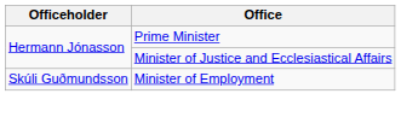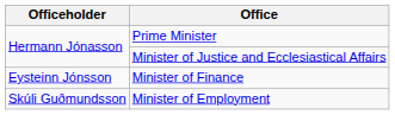+ row: Eysteinn Jónsson | Minister of Finance
